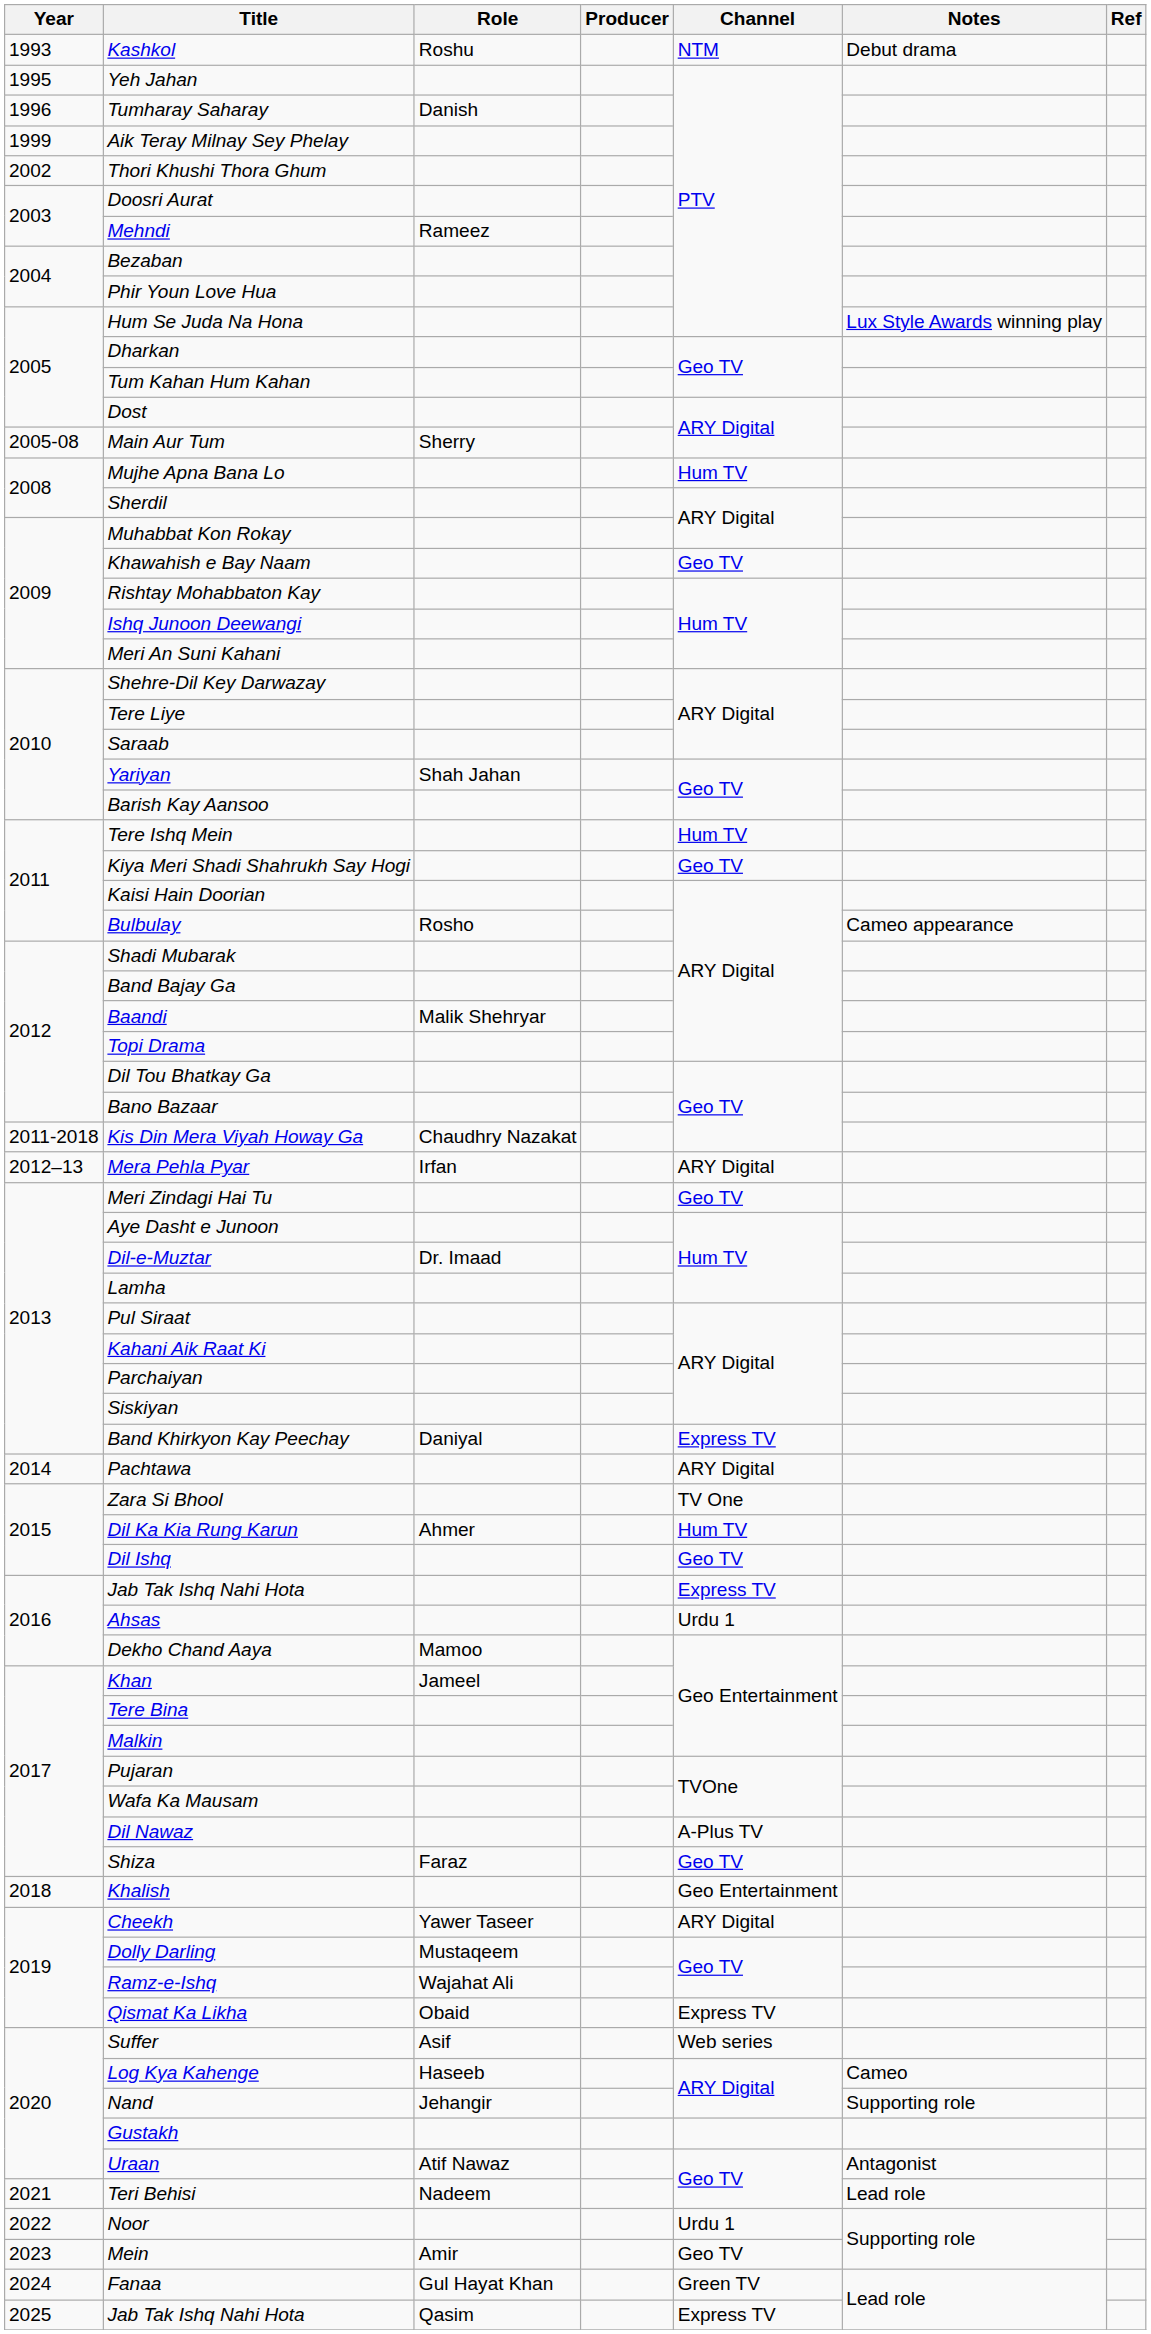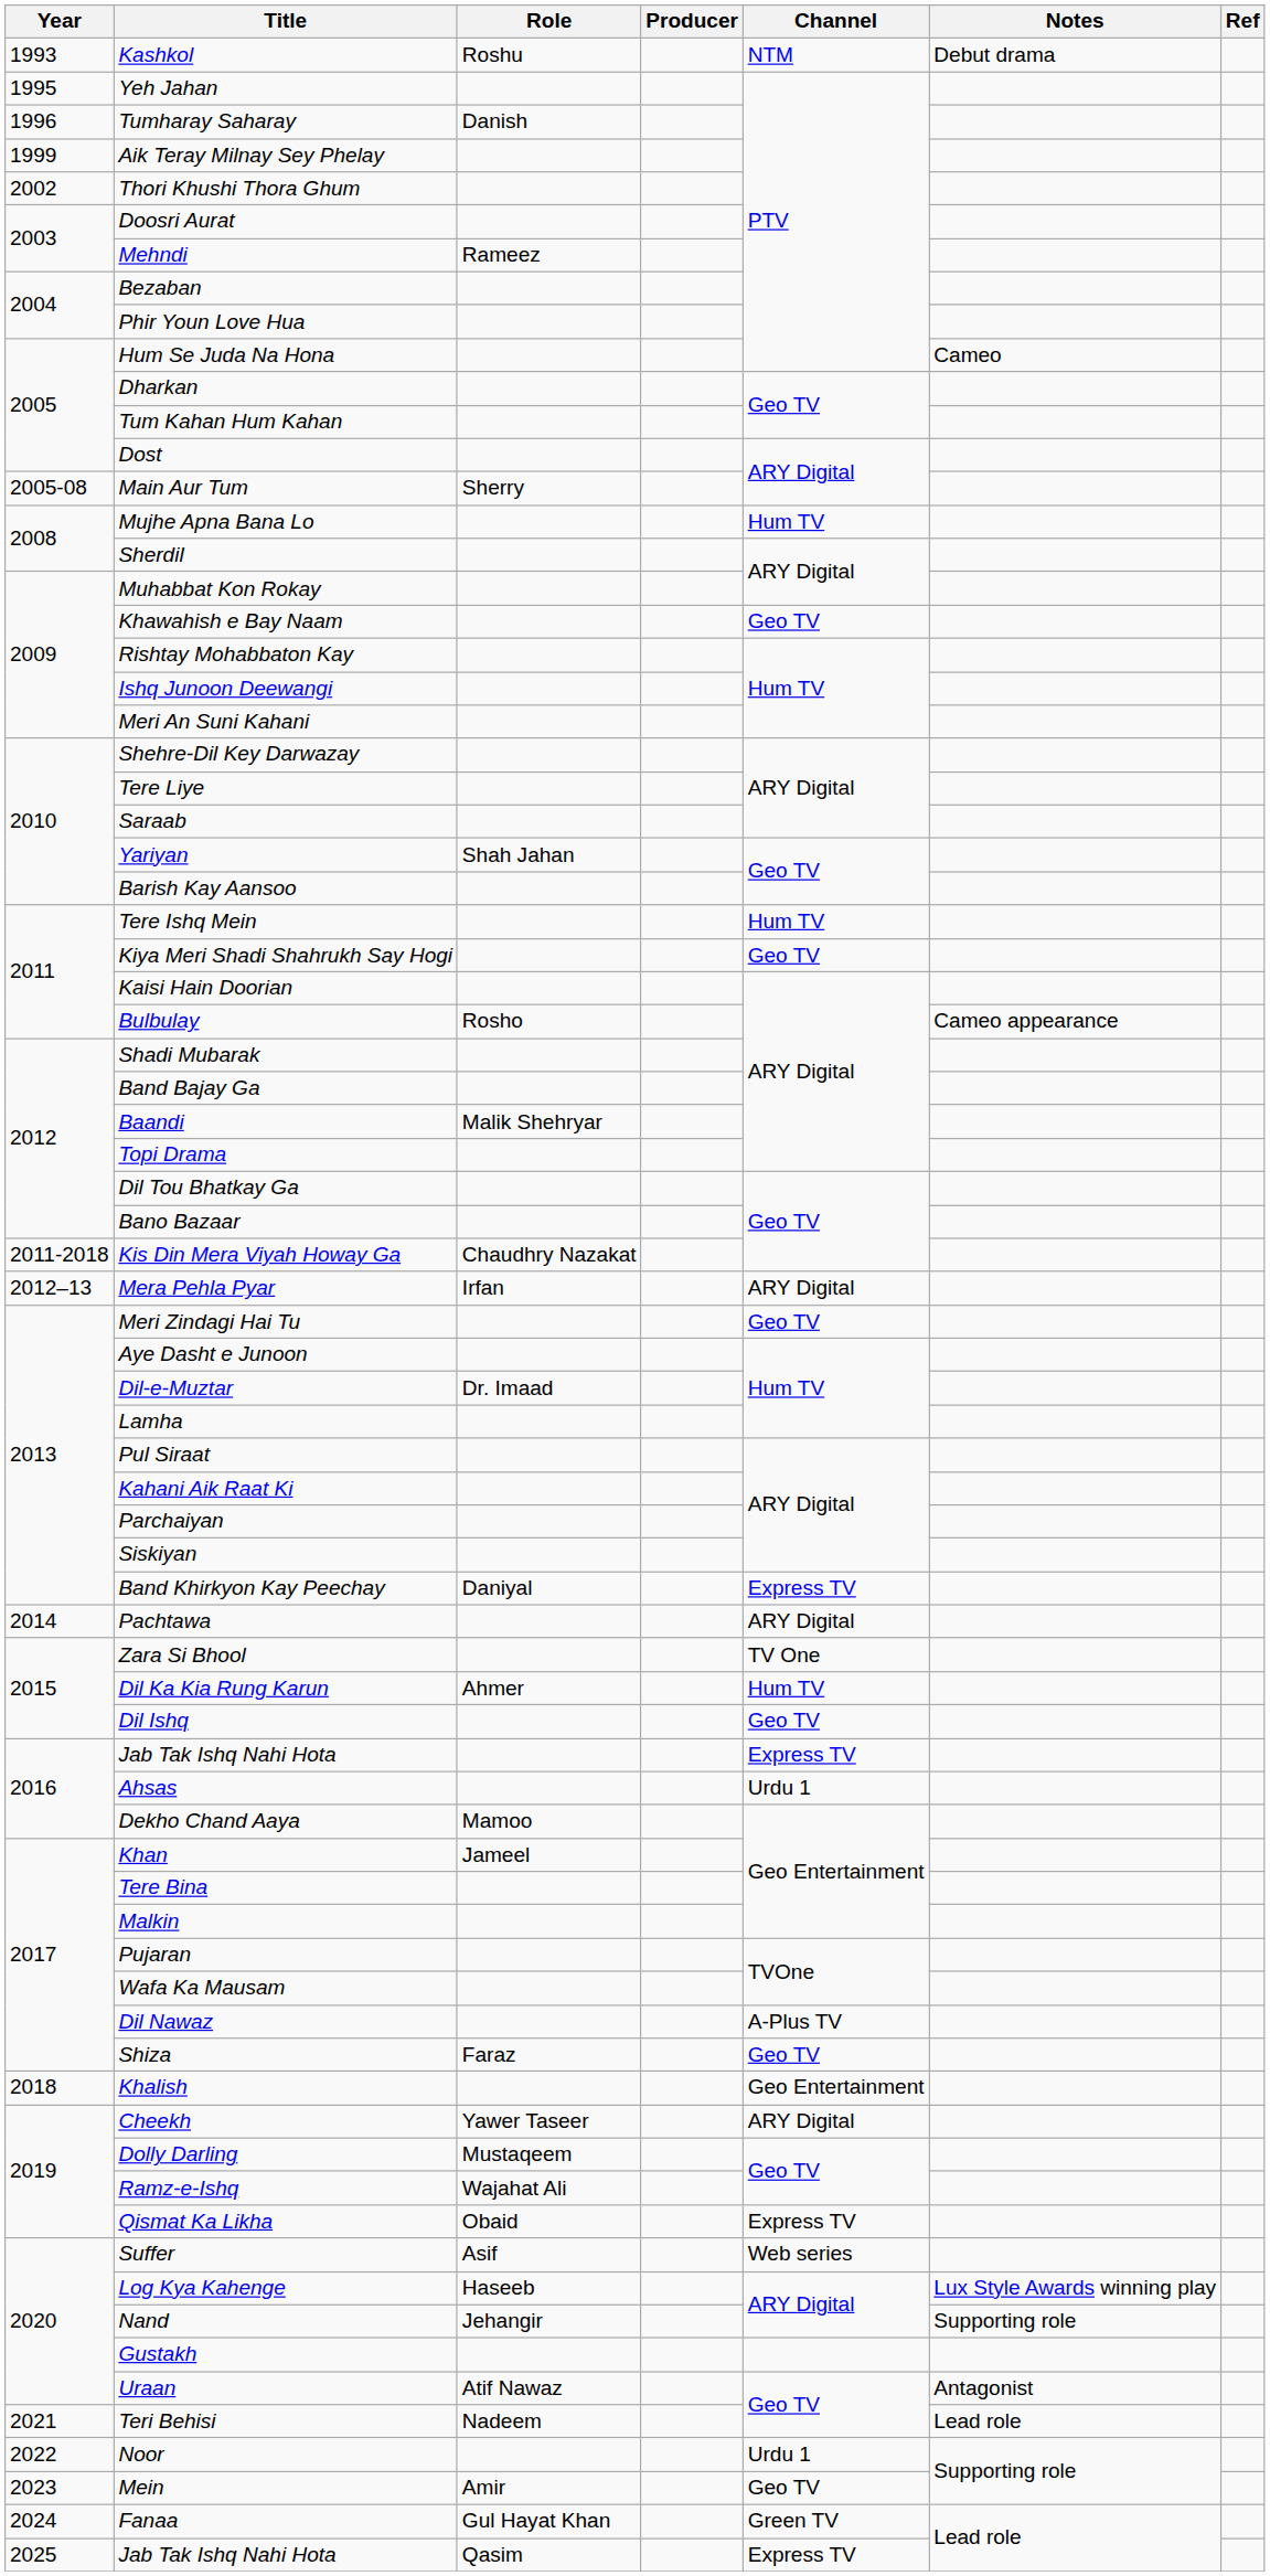Hum Se Juda Na Hona | Notes: Lux Style Awards winning play -> Cameo
Log Kya Kahenge | Notes: Cameo -> Lux Style Awards winning play
